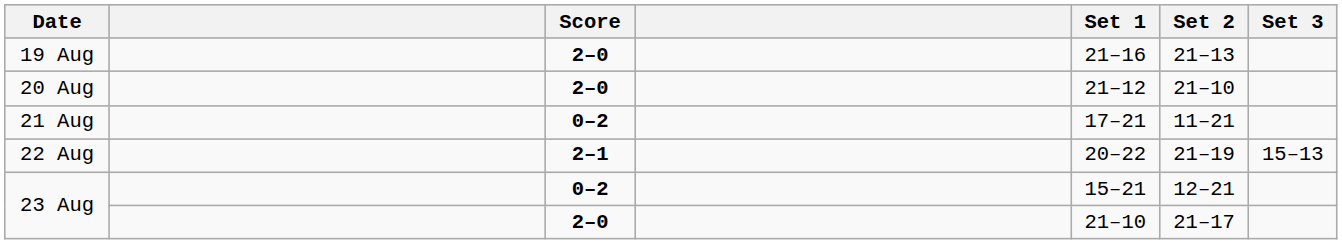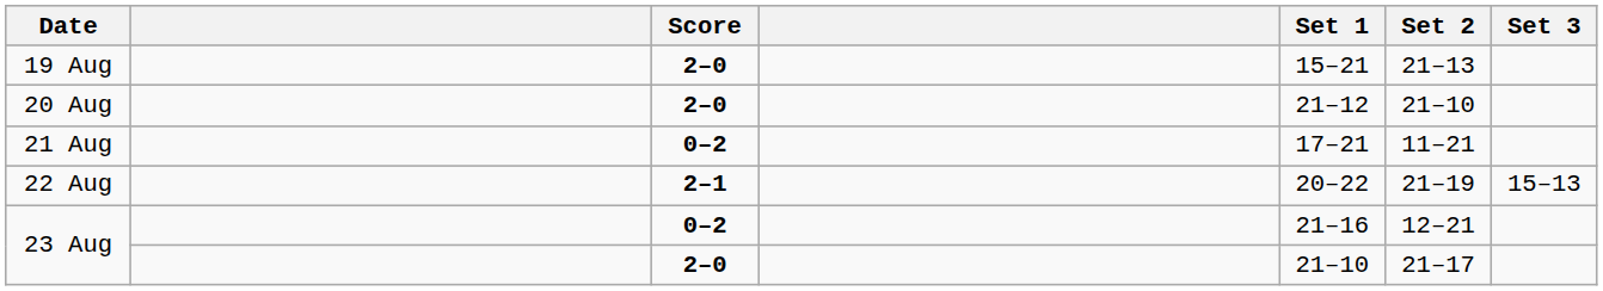19 Aug | Set 1: 21–16 -> 15–21
23 Aug / 0–2 | Set 1: 15–21 -> 21–16
